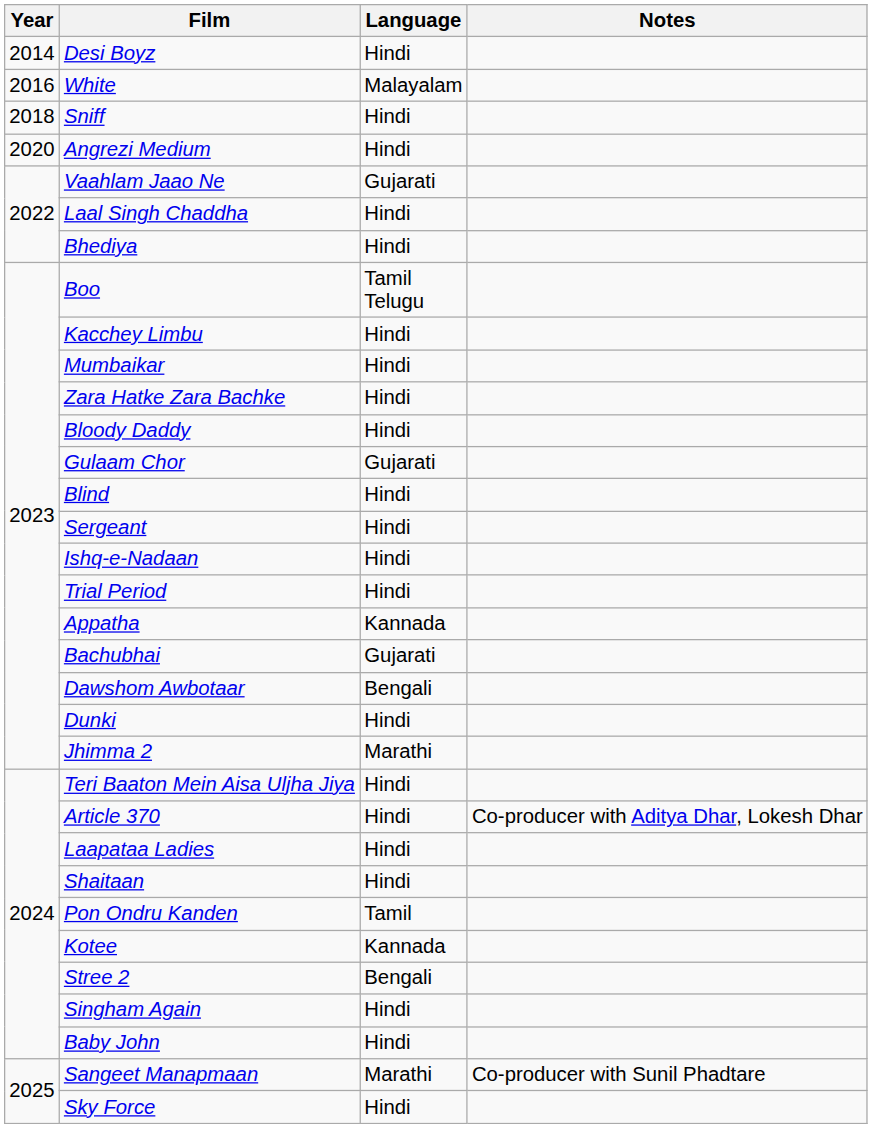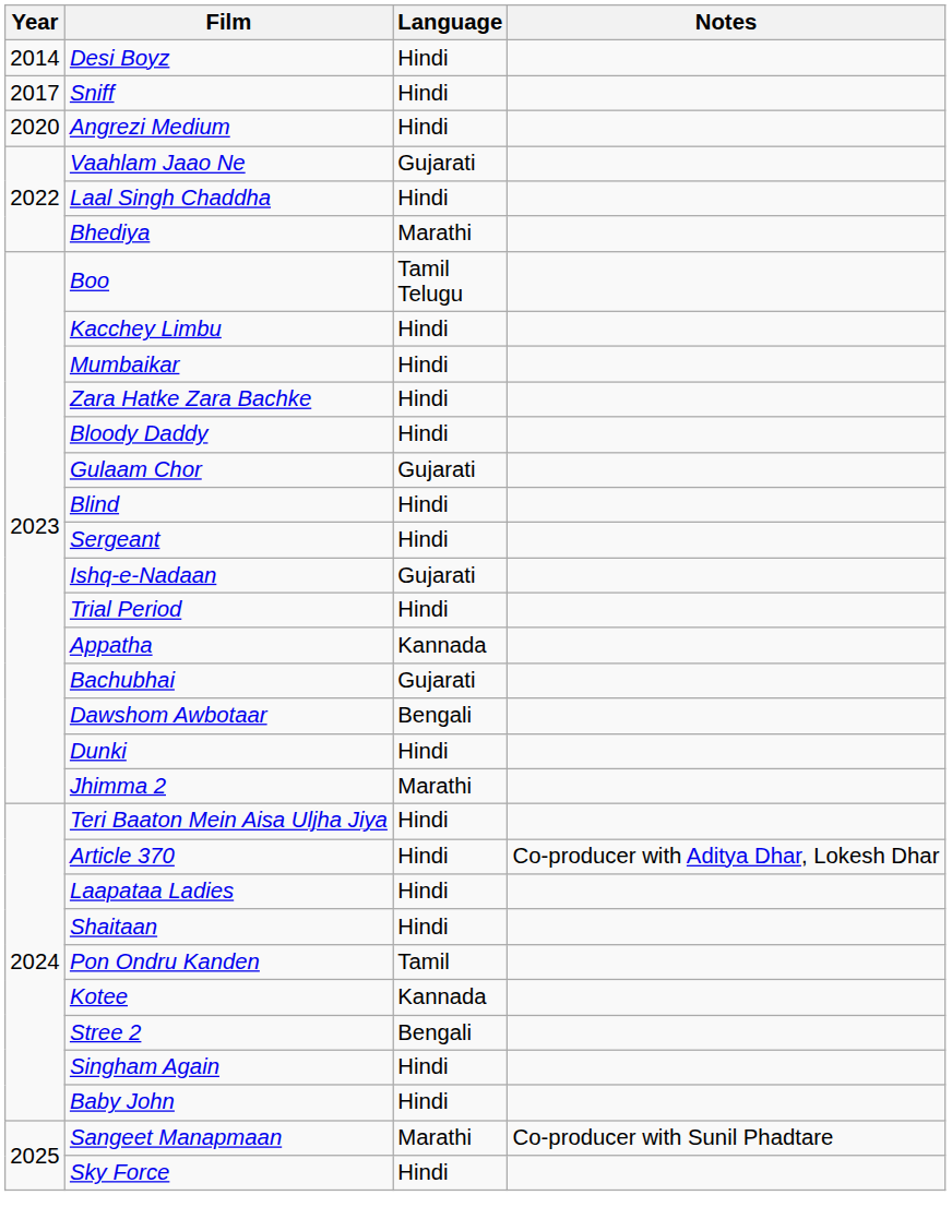- row: 2016 | White | Malayalam
Sniff | Year: 2018 -> 2017
Bhediya | Language: Hindi -> Marathi
Ishq-e-Nadaan | Language: Hindi -> Gujarati
